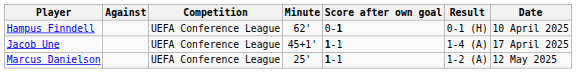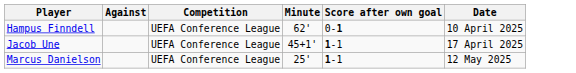- column: Result | 0-1 (H) | 1-4 (A) | 1-2 (A)
